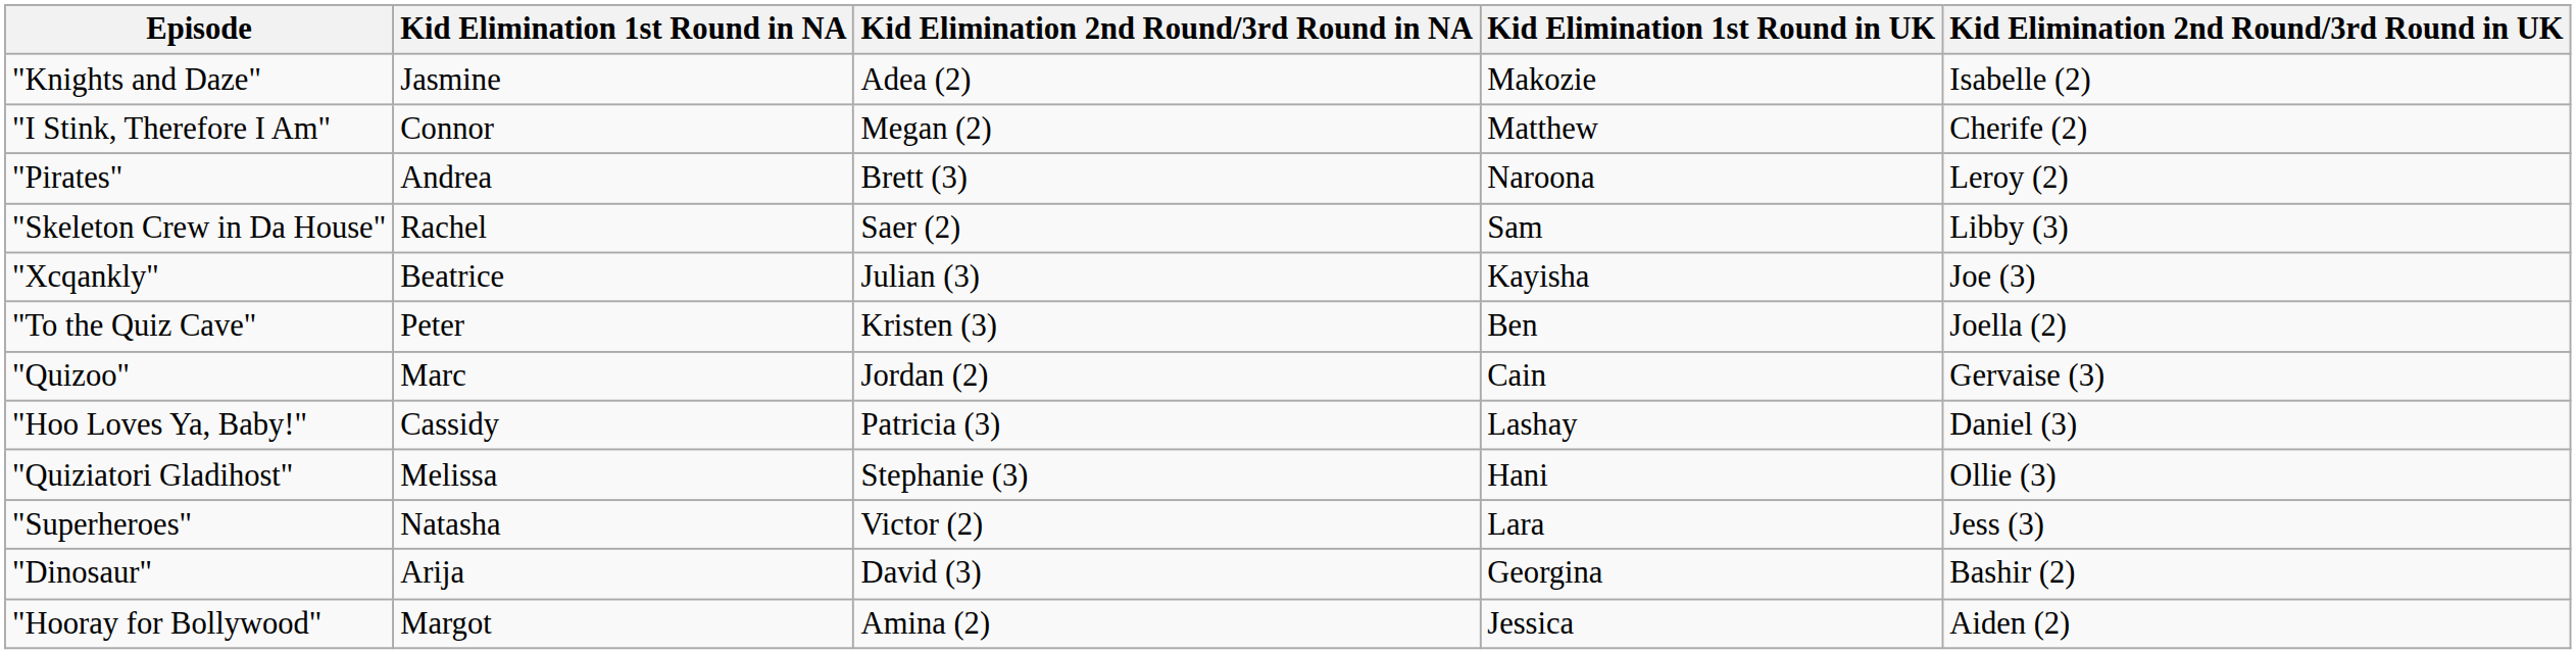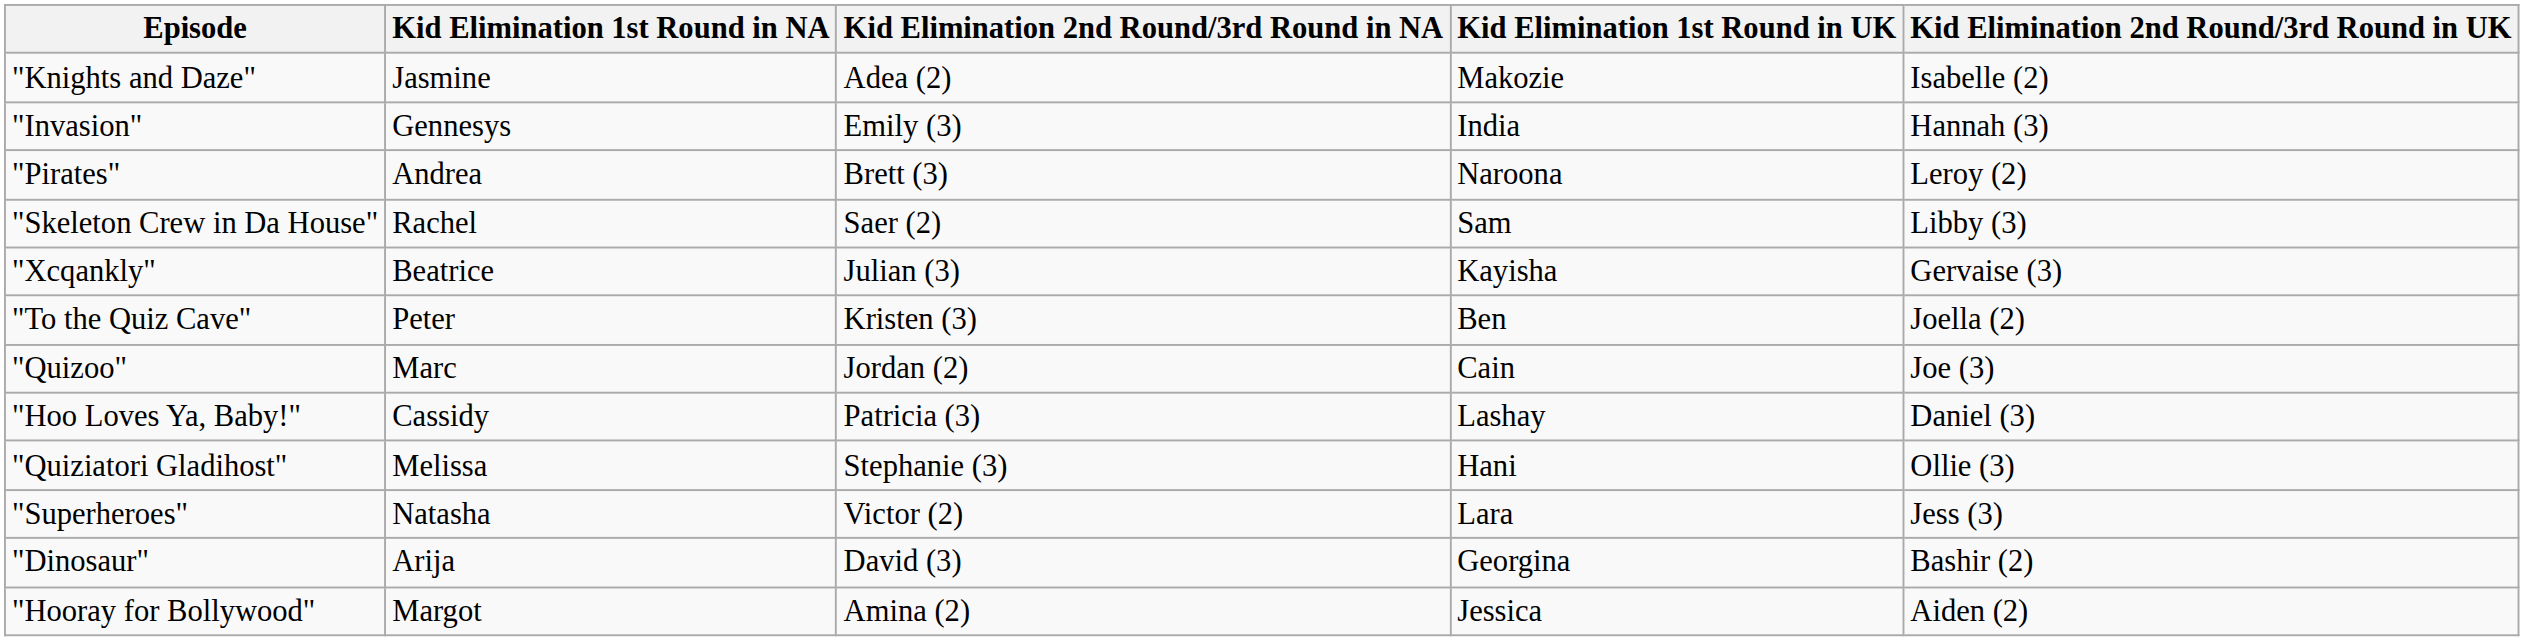+ row: "Invasion" | Gennesys | Emily (3) | India | Hannah (3)
- row: "I Stink, Therefore I Am" | Connor | Megan (2) | Matthew | Cherife (2)
"Xcqankly" | Kid Elimination 2nd Round/3rd Round in UK: Joe (3) -> Gervaise (3)
"Quizoo" | Kid Elimination 2nd Round/3rd Round in UK: Gervaise (3) -> Joe (3)
